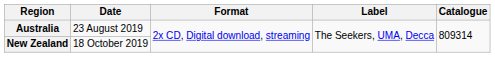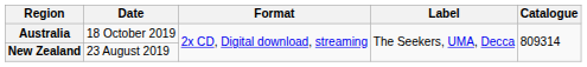Australia | Date: 23 August 2019 -> 18 October 2019
New Zealand | Date: 18 October 2019 -> 23 August 2019
